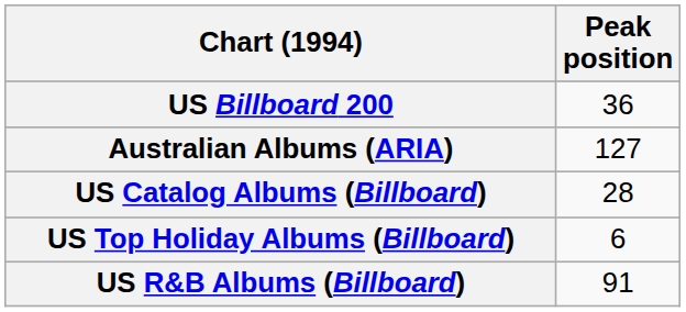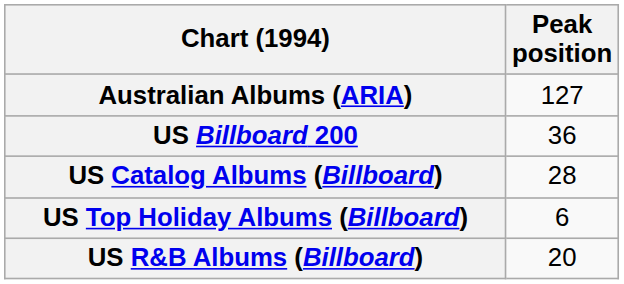rows swapped: Australian Albums (ARIA) <-> US Billboard 200
US R&B Albums (Billboard) | Peak position: 91 -> 20
